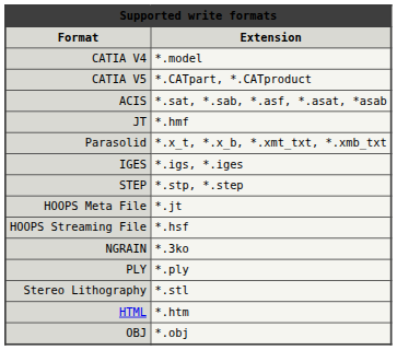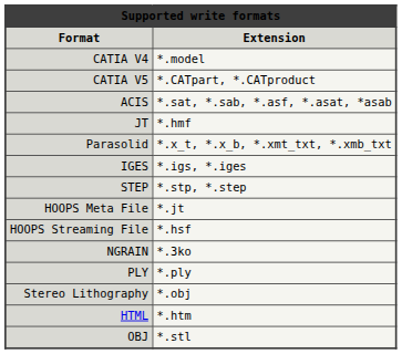Stereo Lithography | Extension: *.stl -> *.obj
OBJ | Extension: *.obj -> *.stl
